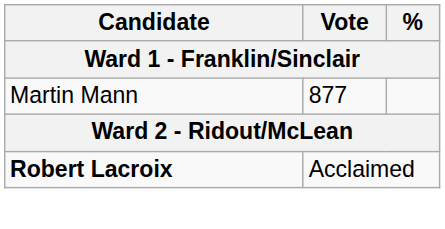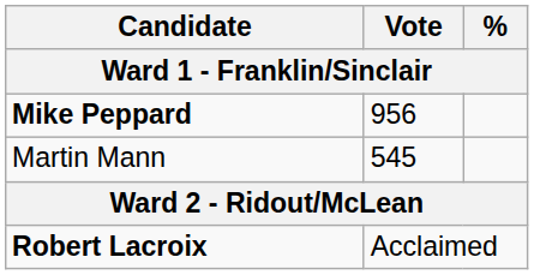+ row: Mike Peppard | 956
Martin Mann | Vote: 877 -> 545
